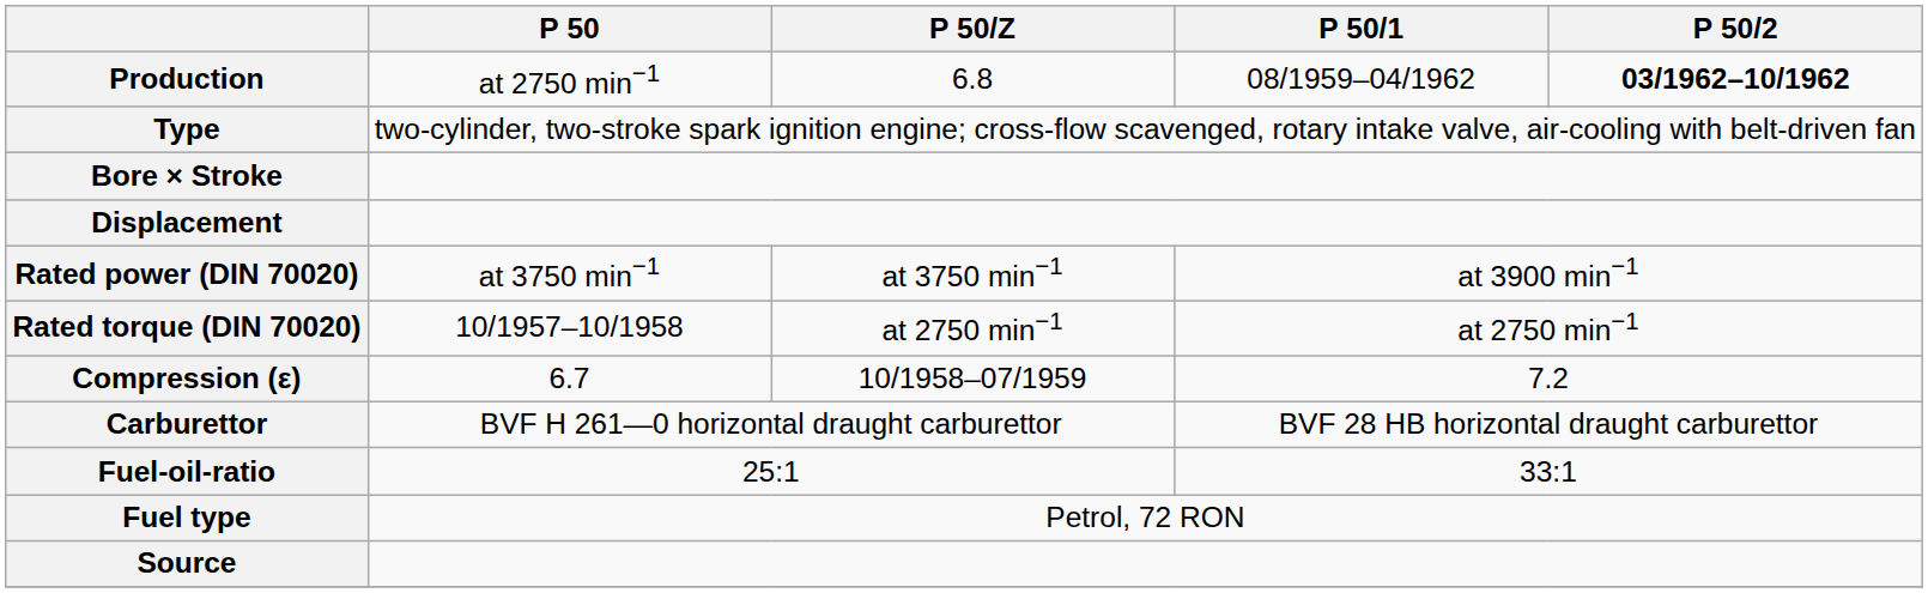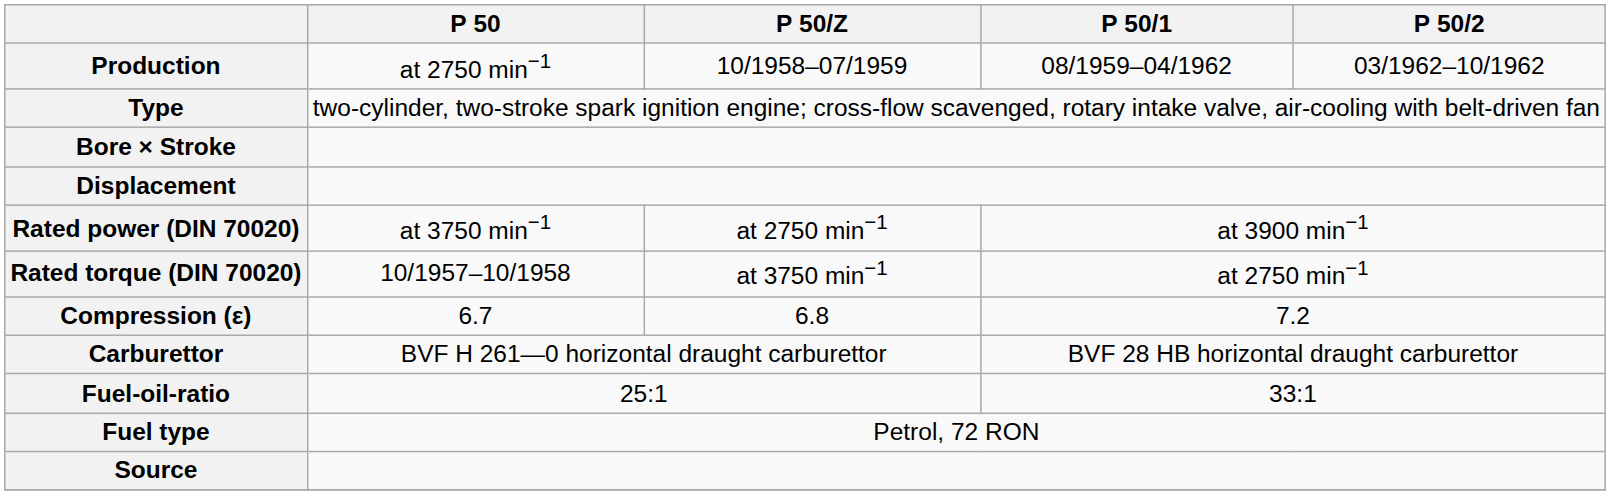Production | P 50/Z: 6.8 -> 10/1958–07/1959
Production | P 50/2: bold -> normal
Rated power (DIN 70020) | P 50/Z: at 3750 min−1 -> at 2750 min−1
Rated torque (DIN 70020) | P 50/Z: at 2750 min−1 -> at 3750 min−1
Compression (ε) | P 50/Z: 10/1958–07/1959 -> 6.8
